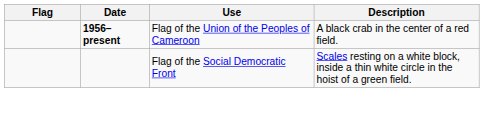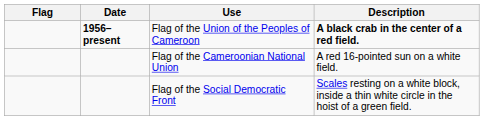Flag of the Union of the Peoples of Cameroon | Description: normal -> bold
+ row: Flag of the Cameroonian National Union | A red 16-pointed sun on a white field.
